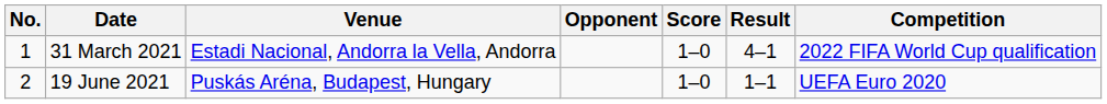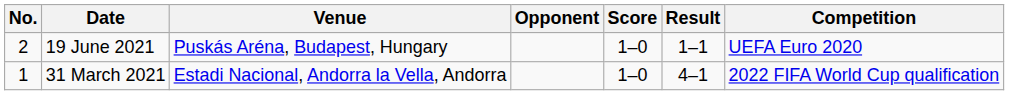rows swapped: 31 March 2021 <-> 19 June 2021
